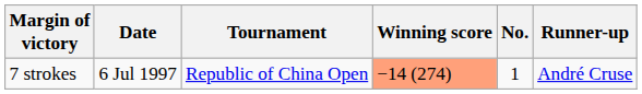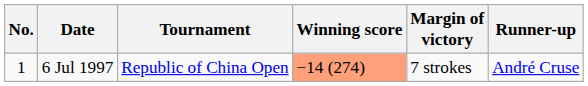columns swapped: No. <-> Margin of victory
